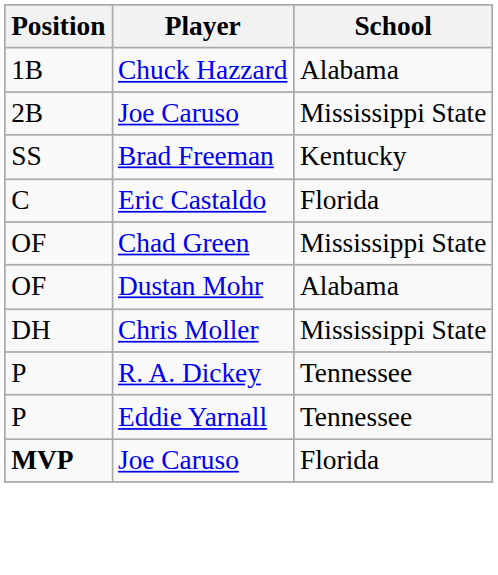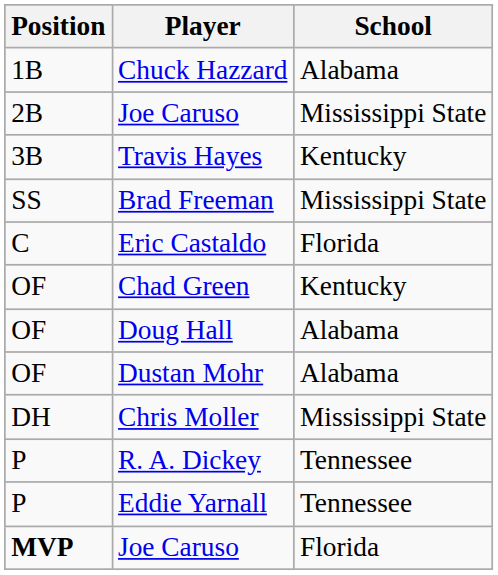+ row: 3B | Travis Hayes | Kentucky
Brad Freeman | School: Kentucky -> Mississippi State
Chad Green | School: Mississippi State -> Kentucky
+ row: OF | Doug Hall | Alabama
